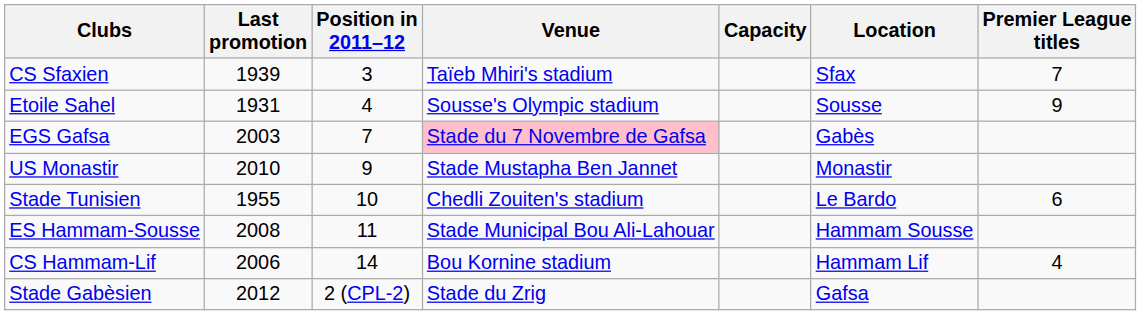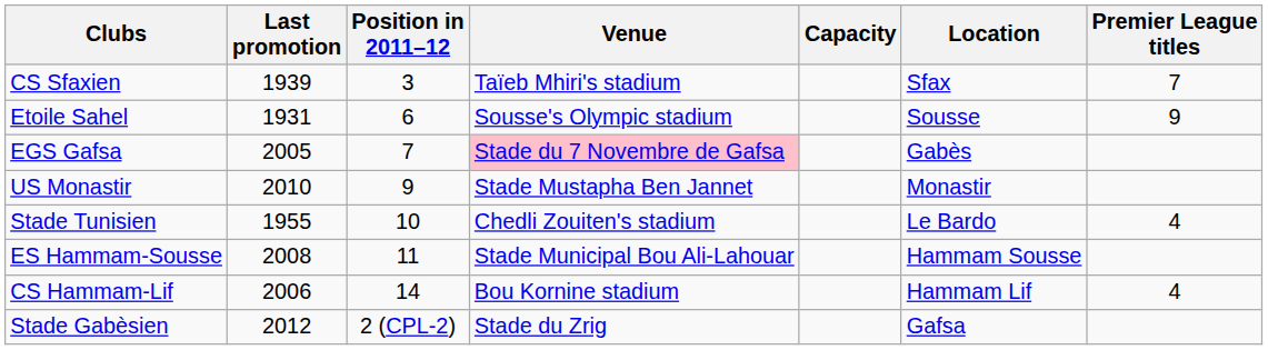Etoile Sahel | Position in 2011–12: 4 -> 6
EGS Gafsa | Last promotion: 2003 -> 2005
Stade Tunisien | Premier League titles: 6 -> 4
